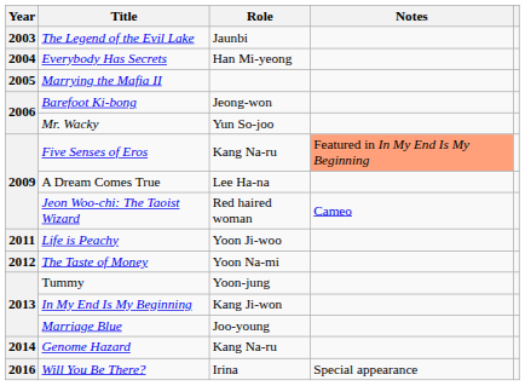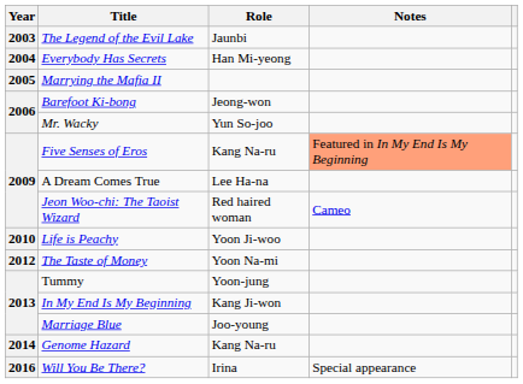Life is Peachy | Year: 2011 -> 2010
